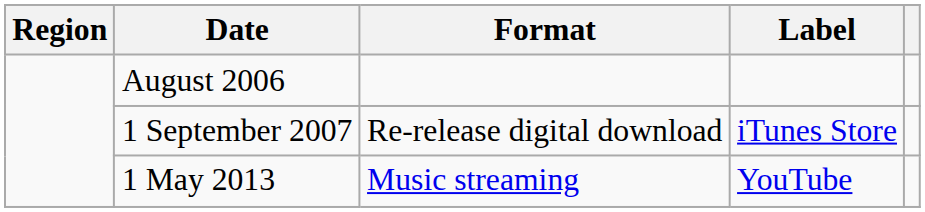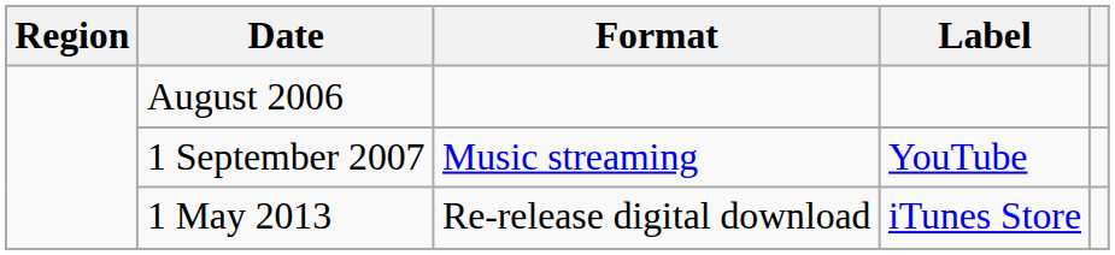1 September 2007 | Format: Re-release digital download -> Music streaming
1 September 2007 | Label: iTunes Store -> YouTube
1 May 2013 | Format: Music streaming -> Re-release digital download
1 May 2013 | Label: YouTube -> iTunes Store
